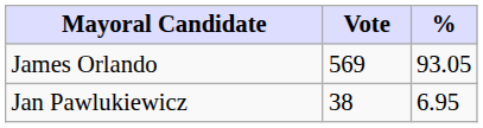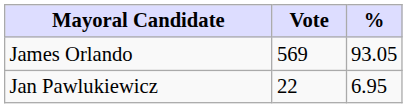Jan Pawlukiewicz | Vote: 38 -> 22
